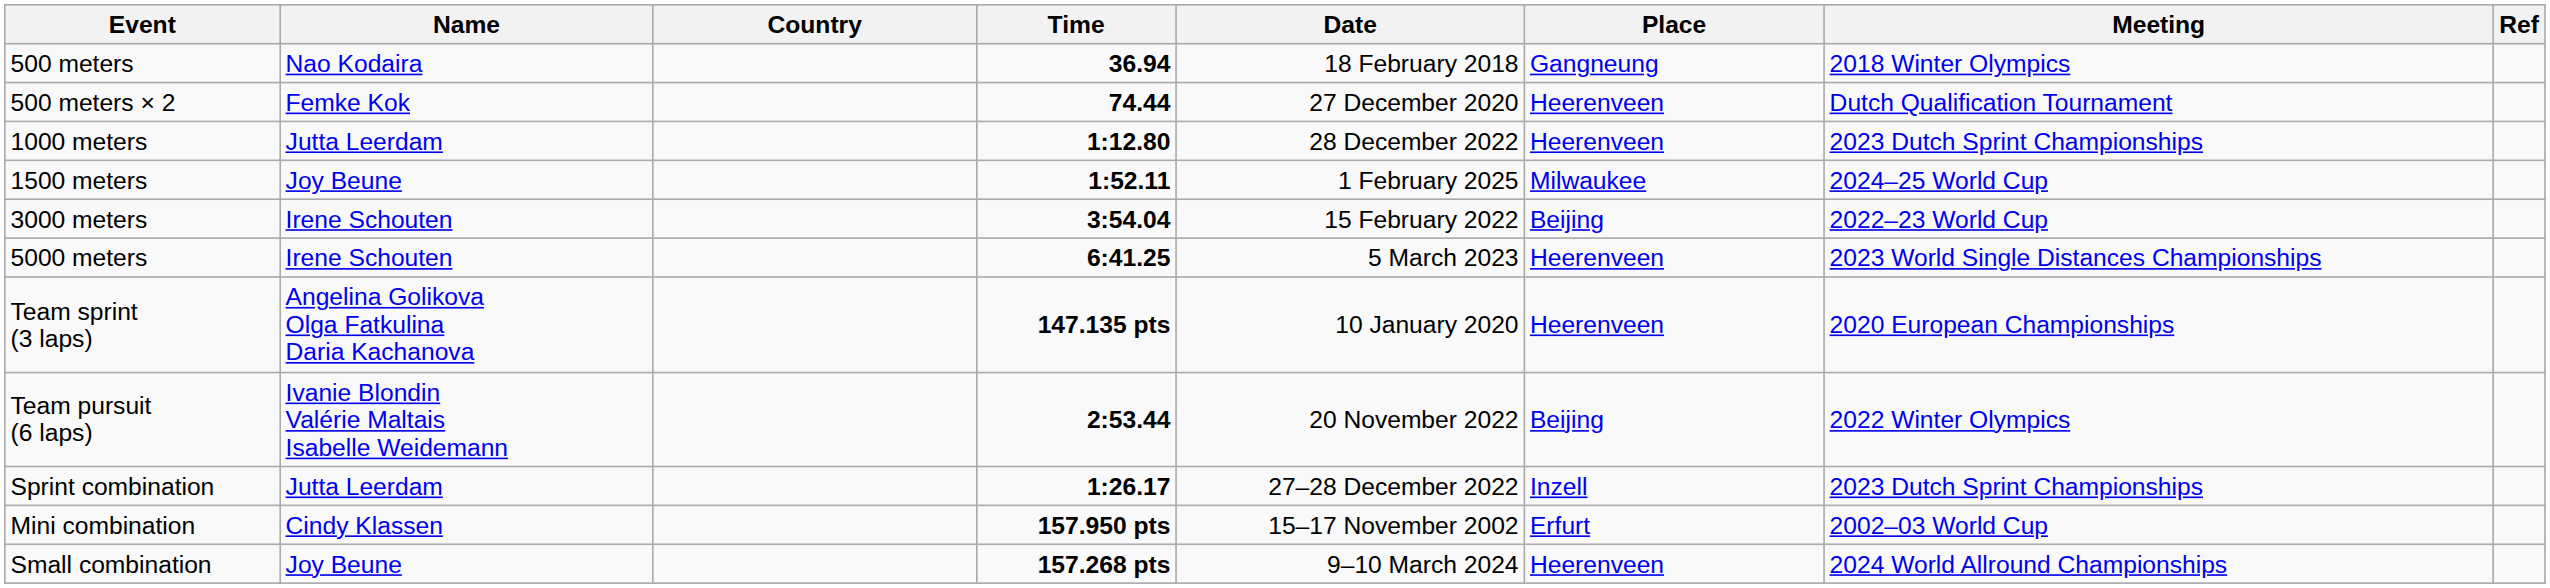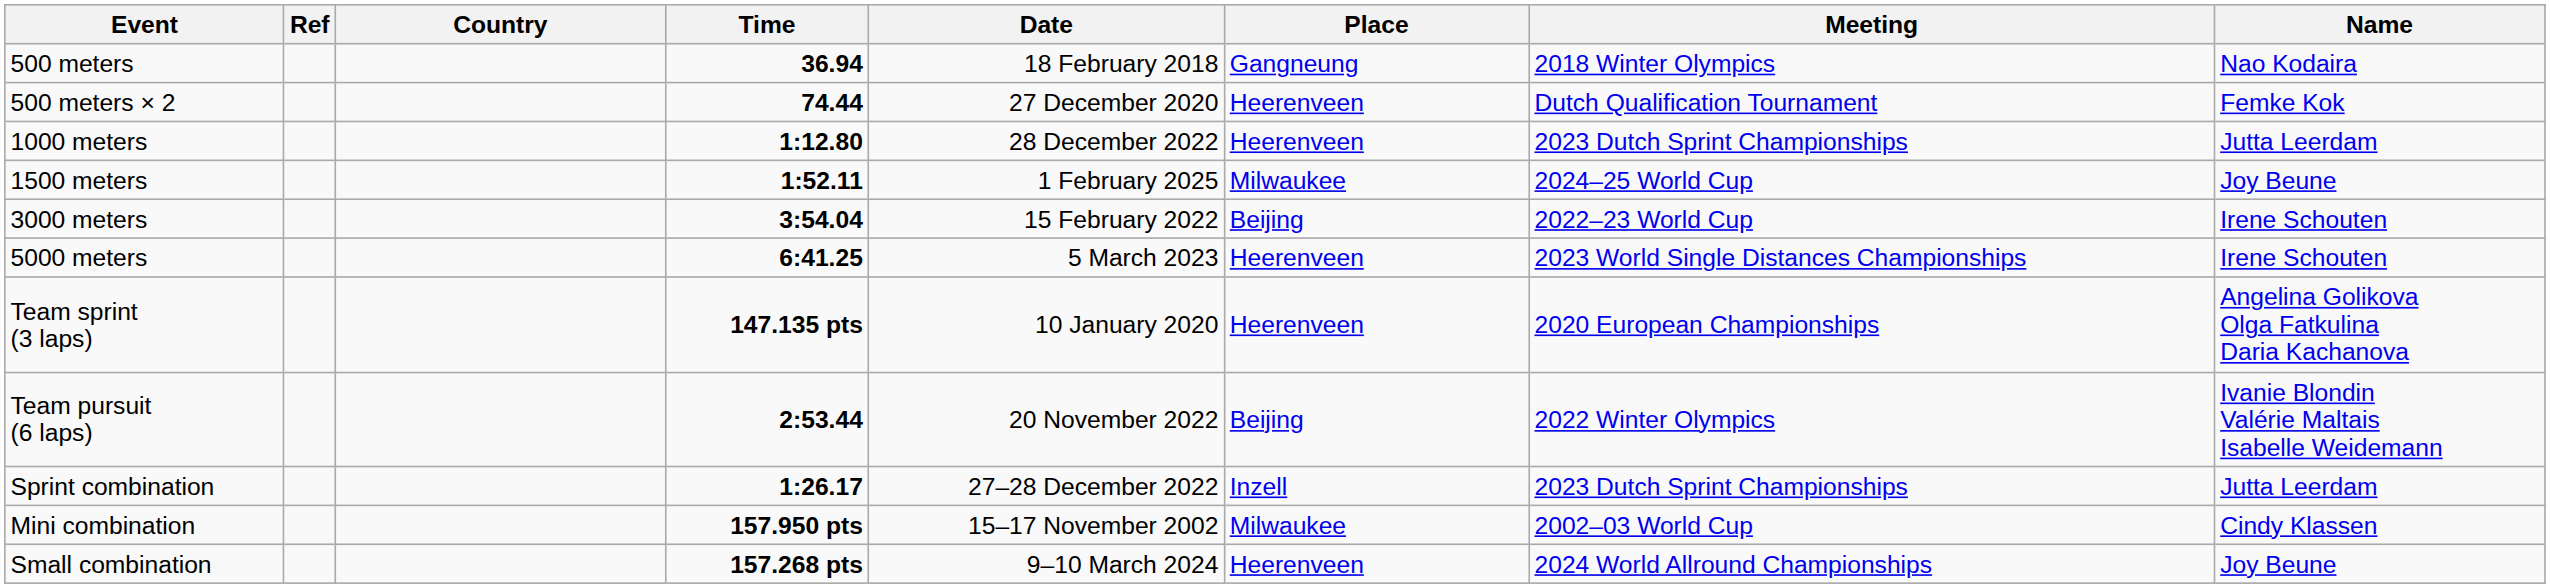columns swapped: Name <-> Ref
Mini combination | Place: Erfurt -> Milwaukee
